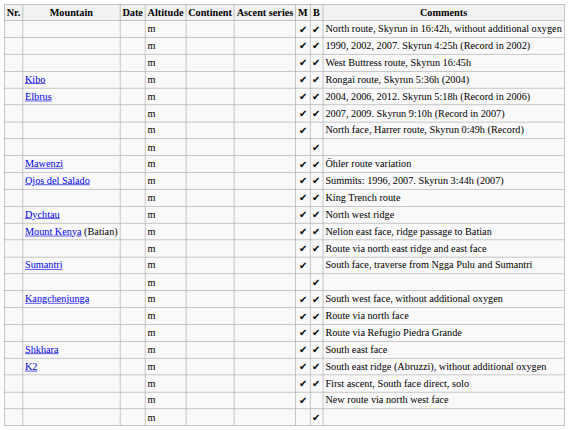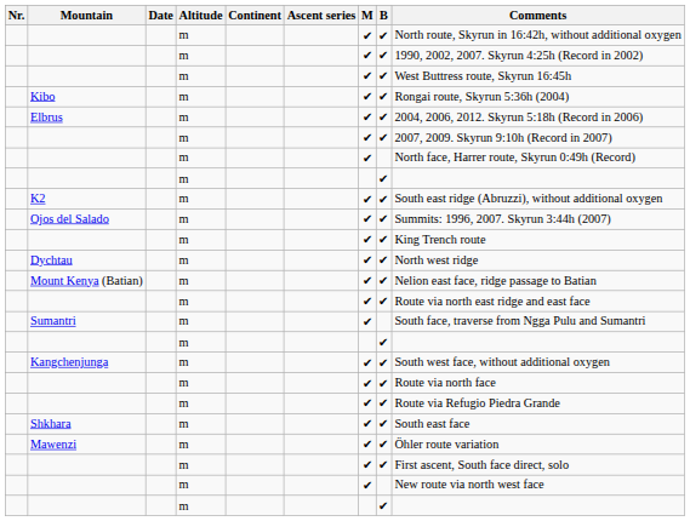rows swapped: K2 <-> Mawenzi
